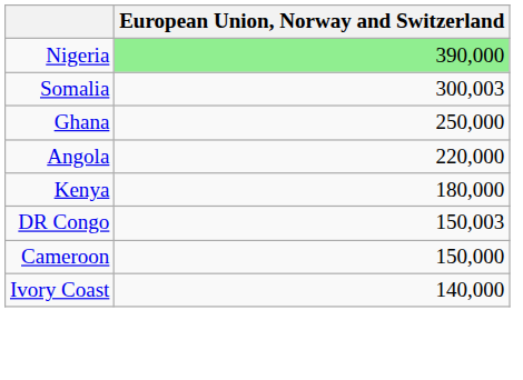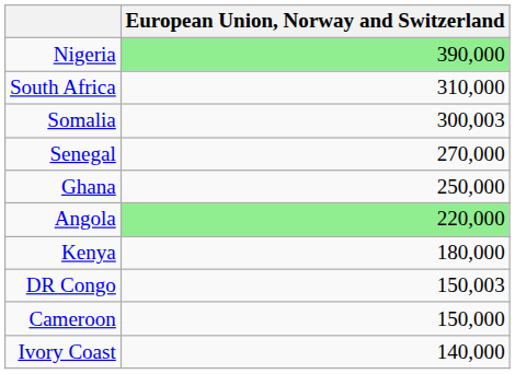+ row: South Africa | 310,000
+ row: Senegal | 270,000
Angola | European Union, Norway and Switzerland: no background -> lightgreen background
